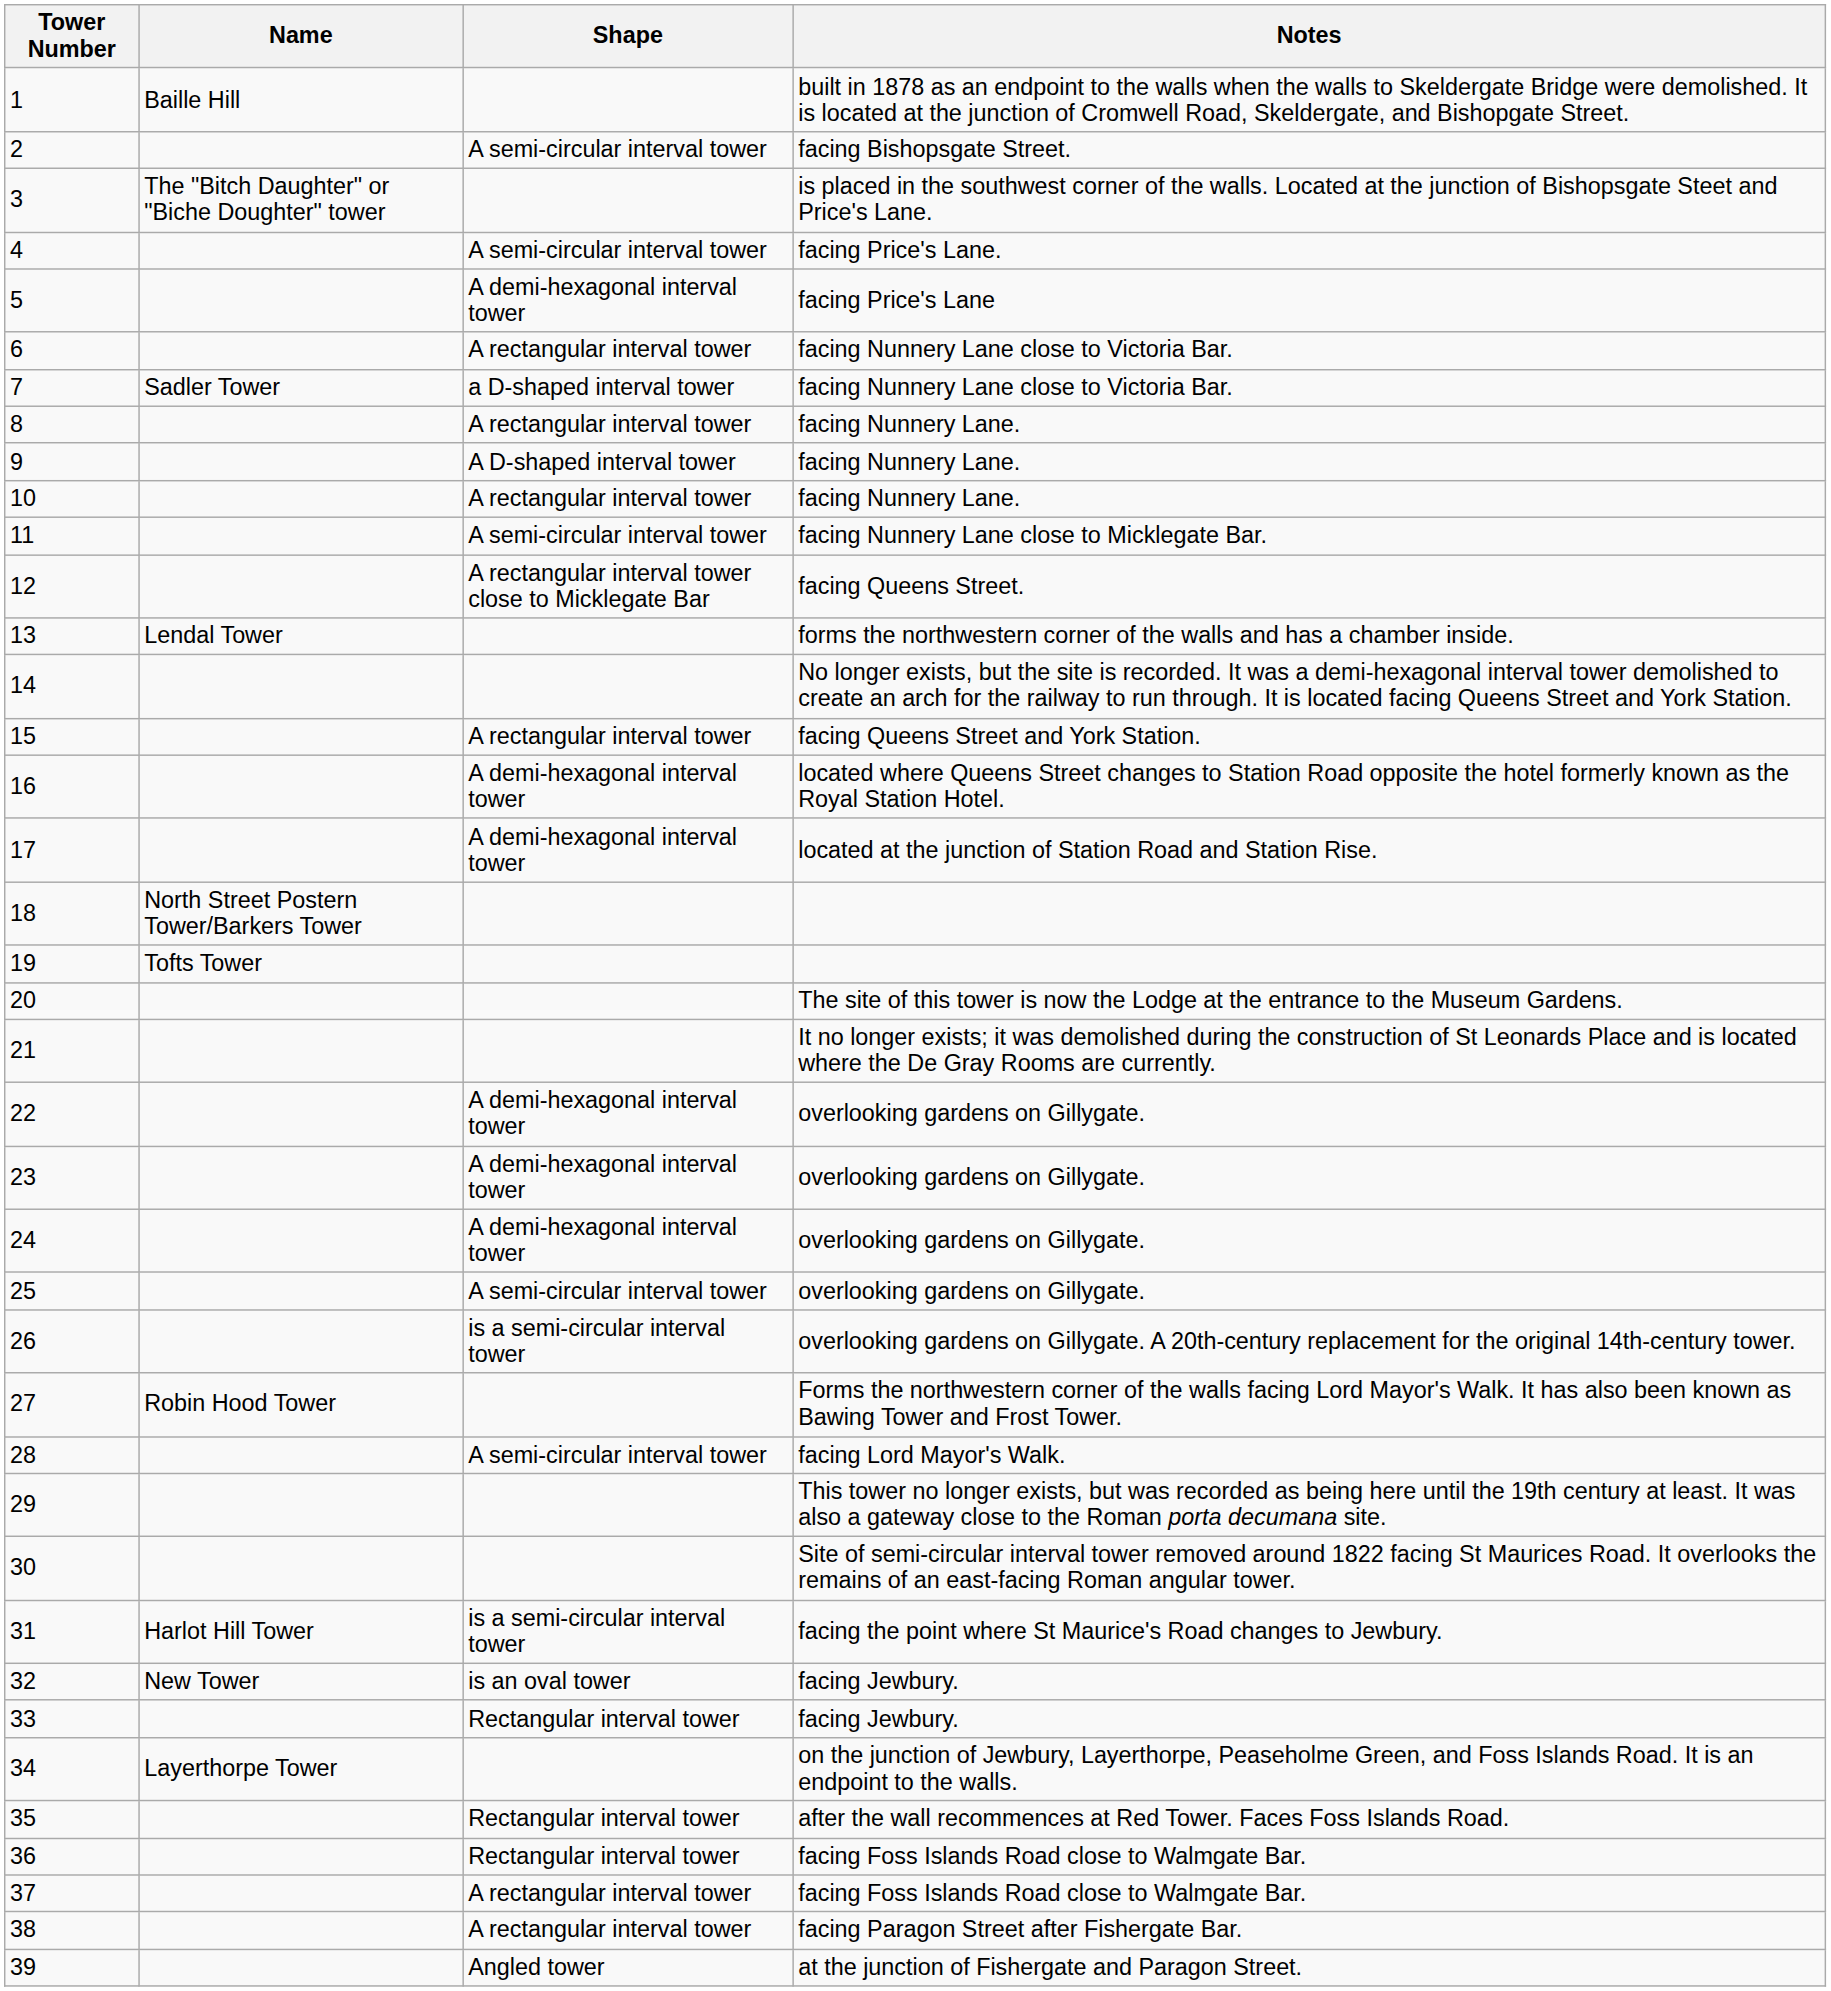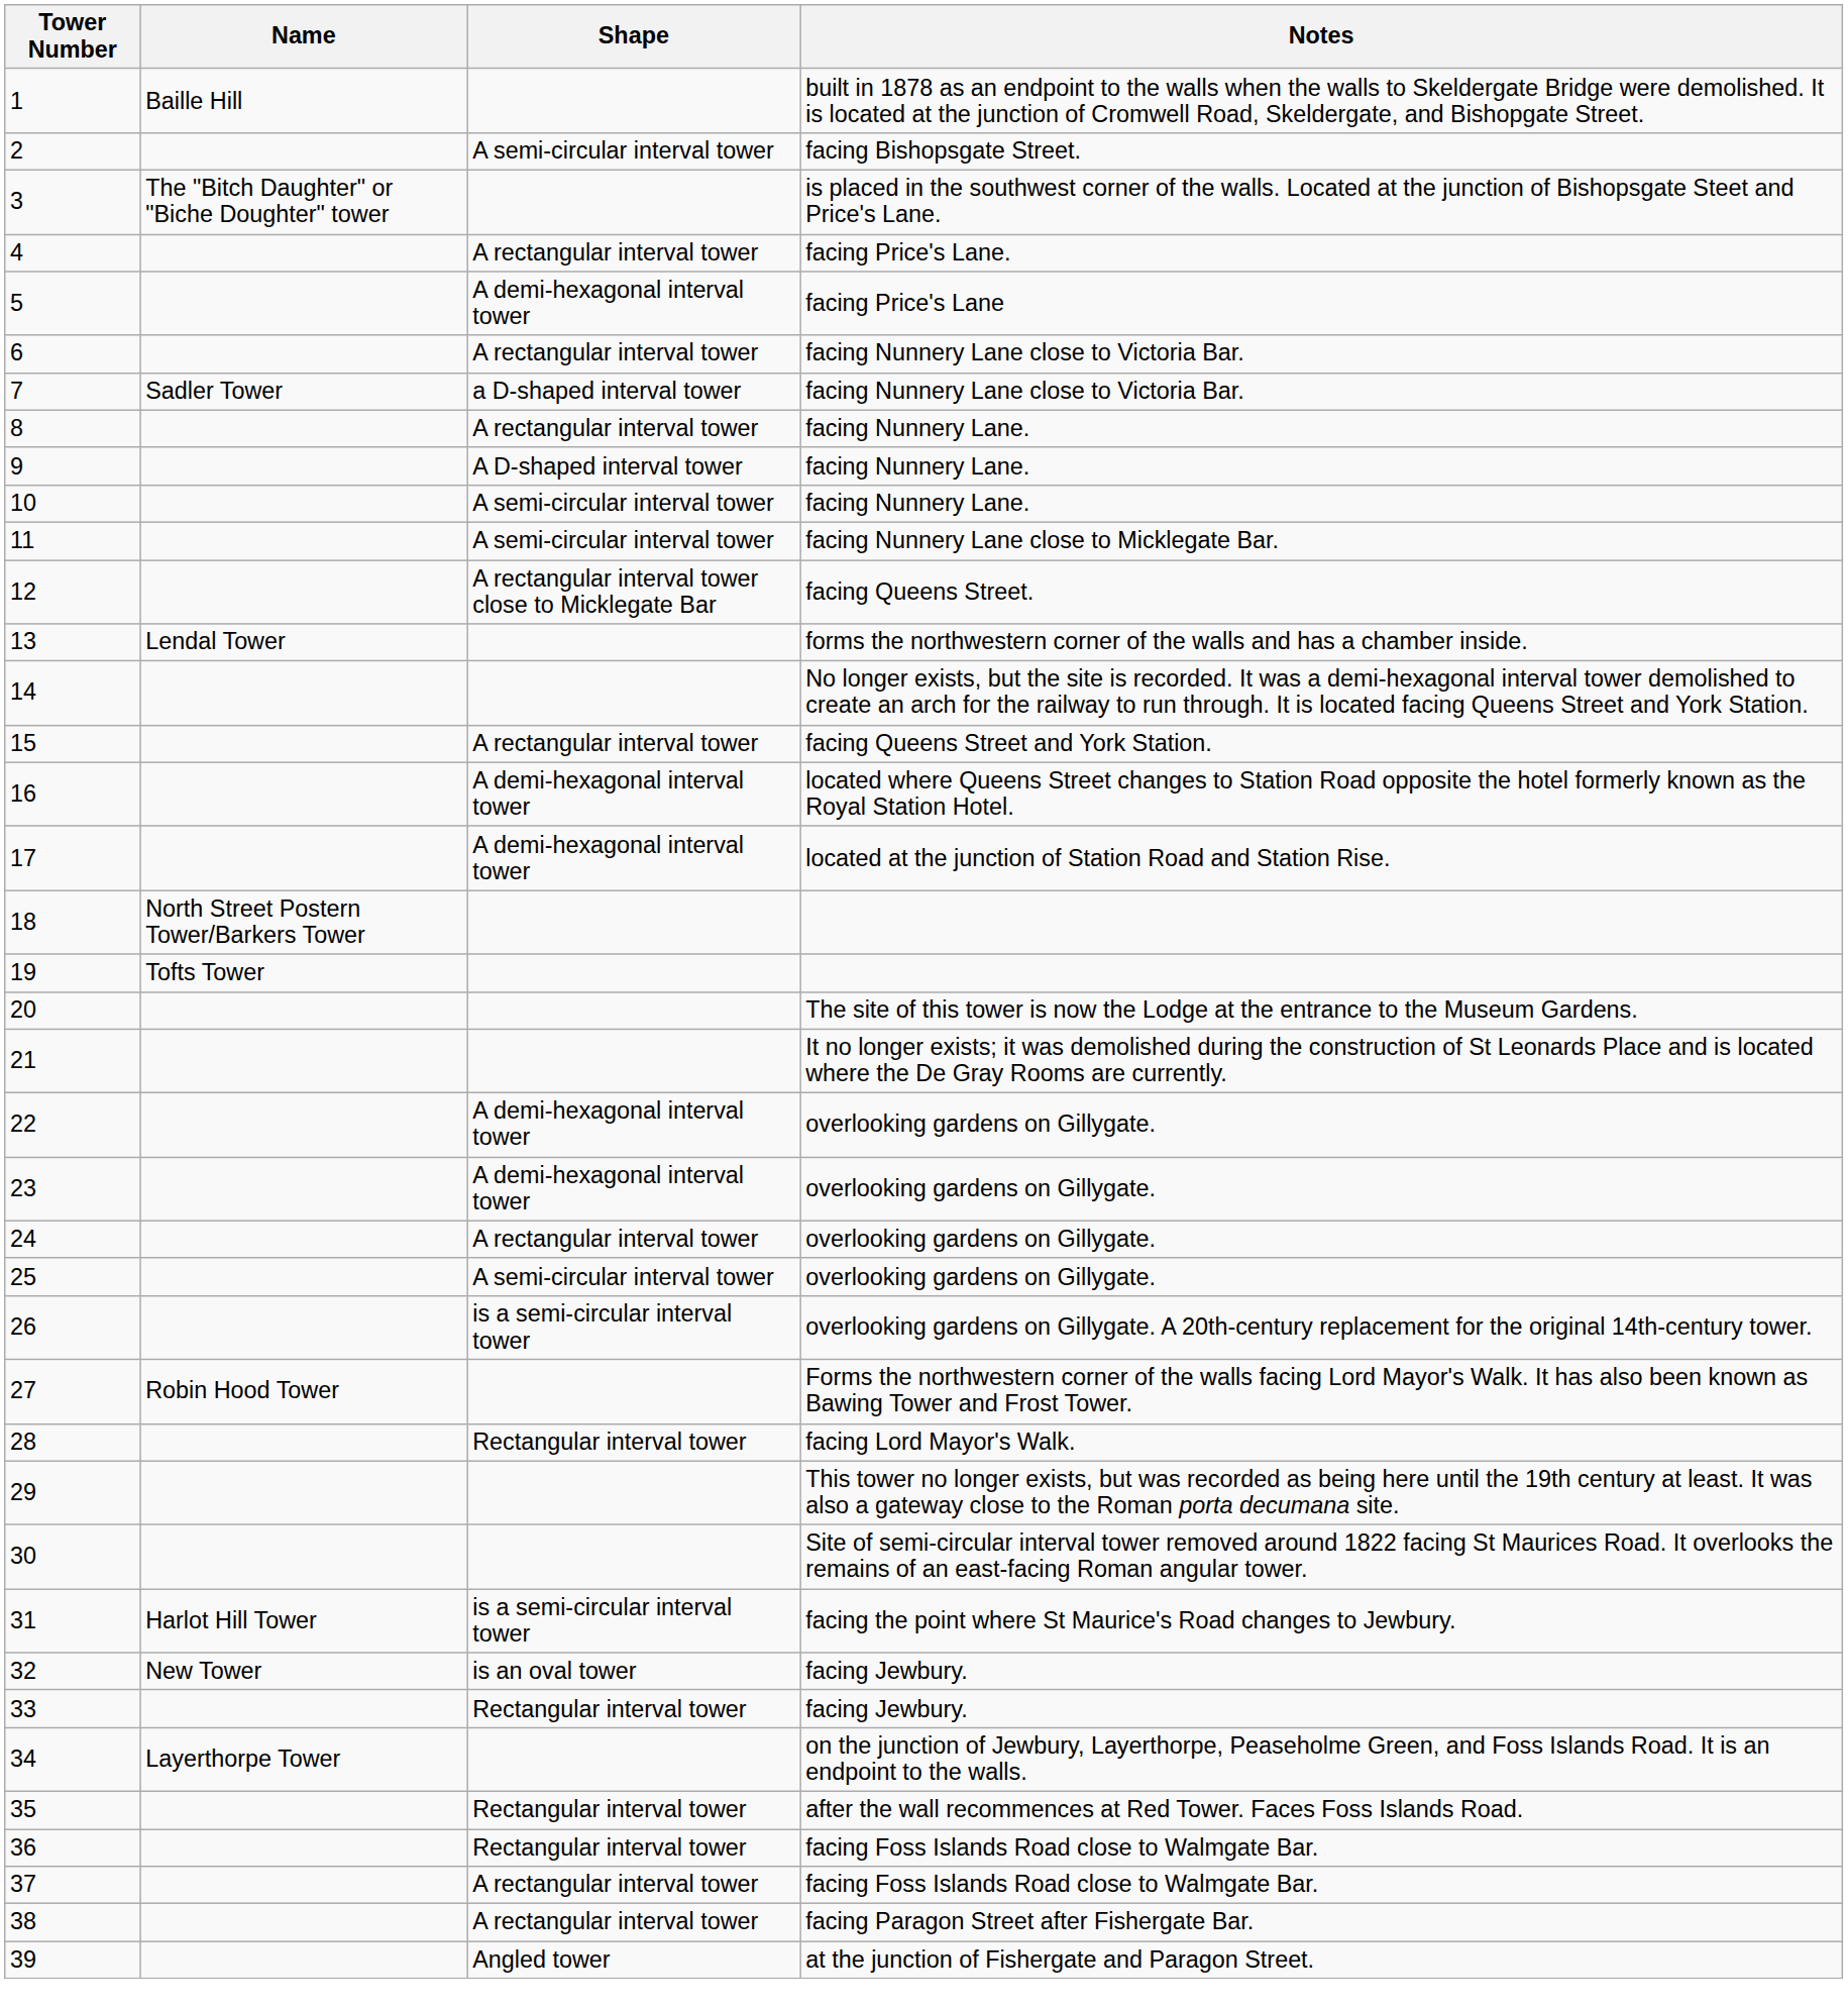4 | Shape: A semi-circular interval tower -> A rectangular interval tower
10 | Shape: A rectangular interval tower -> A semi-circular interval tower
24 | Shape: A demi-hexagonal interval tower -> A rectangular interval tower
28 | Shape: A semi-circular interval tower -> Rectangular interval tower
